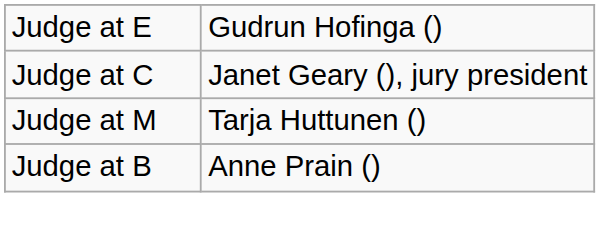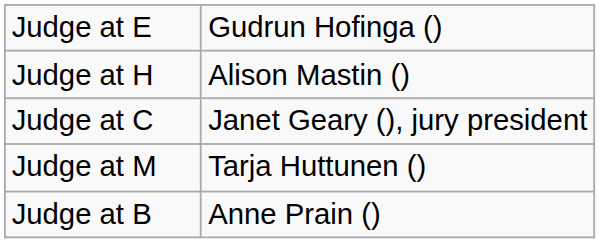+ row: Judge at H | Alison Mastin ()
